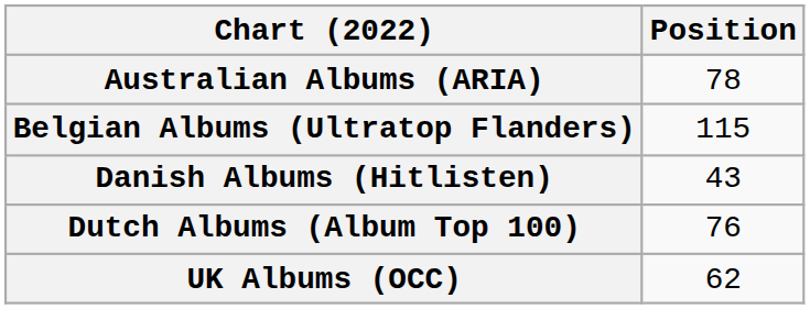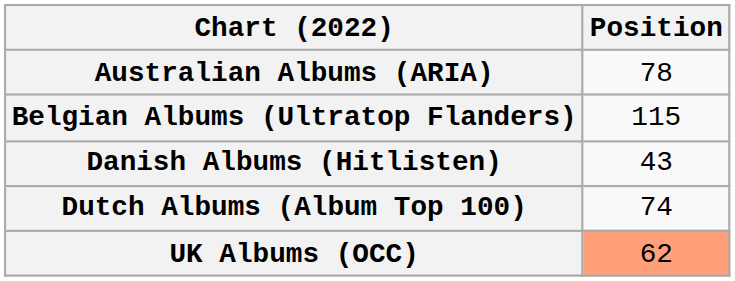Dutch Albums (Album Top 100) | Position: 76 -> 74
UK Albums (OCC) | Position: no background -> lightsalmon background
